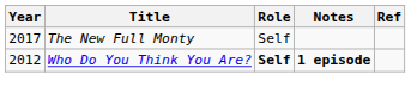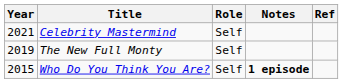+ row: 2021 | Celebrity Mastermind | Self
The New Full Monty | Year: 2017 -> 2019
Who Do You Think You Are? | Year: 2012 -> 2015
Who Do You Think You Are? | Role: bold -> normal
